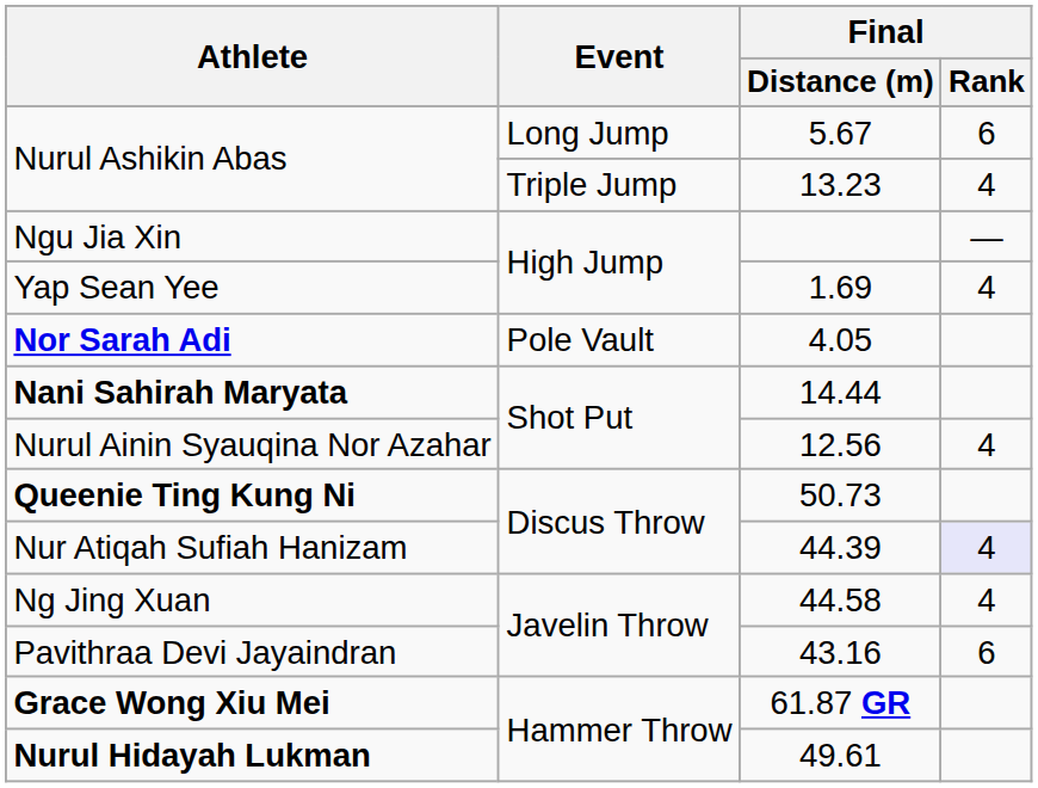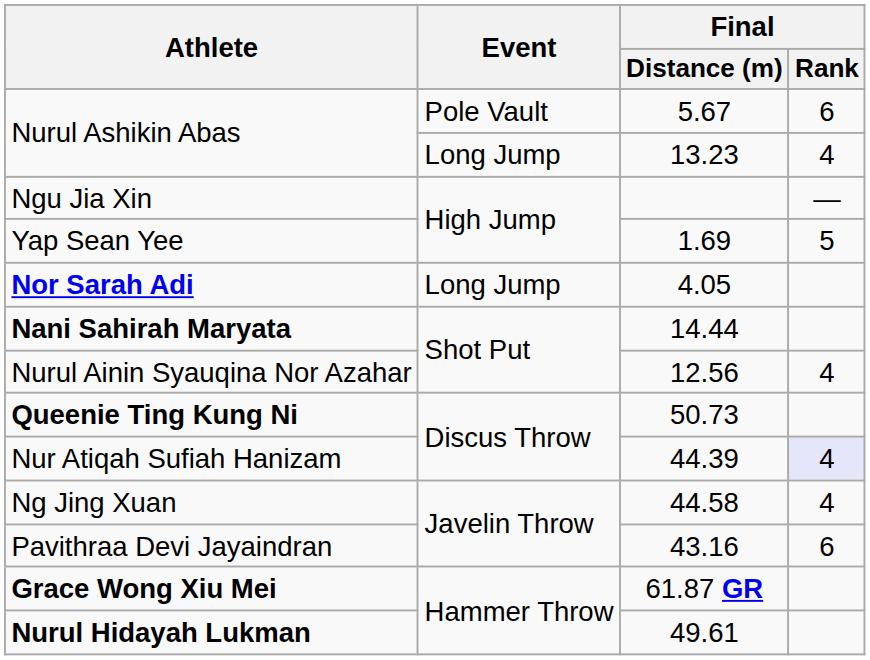Nurul Ashikin Abas / 5.67 | Event: Long Jump -> Pole Vault
Nurul Ashikin Abas / 13.23 | Event: Triple Jump -> Long Jump
Yap Sean Yee | Final / Rank: 4 -> 5
Nor Sarah Adi | Event: Pole Vault -> Long Jump
